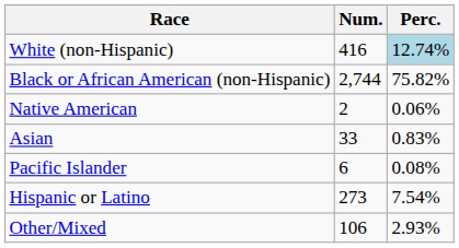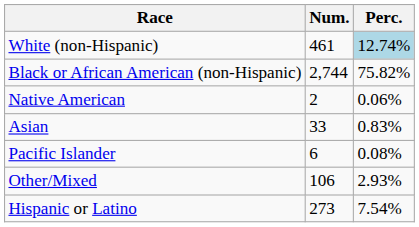White (non-Hispanic) | Num.: 416 -> 461
rows swapped: Other/Mixed <-> Hispanic or Latino
